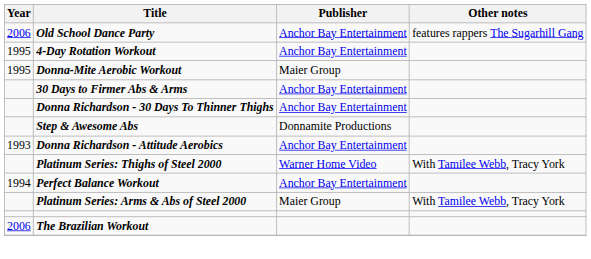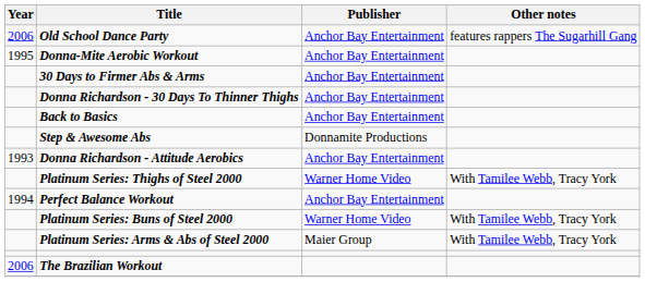- row: 1995 | 4-Day Rotation Workout | Anchor Bay Entertainment
Donna-Mite Aerobic Workout | Publisher: Maier Group -> Anchor Bay Entertainment
+ row: Back to Basics | Anchor Bay Entertainment
+ row: Platinum Series: Buns of Steel 2000 | Warner Home Video | With Tamilee Webb, Tracy York
